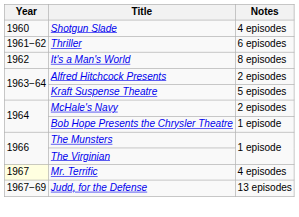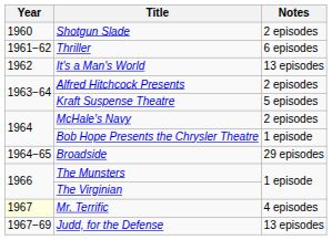Shotgun Slade | Notes: 4 episodes -> 2 episodes
It's a Man's World | Notes: 8 episodes -> 13 episodes
+ row: 1964−65 | Broadside | 29 episodes
